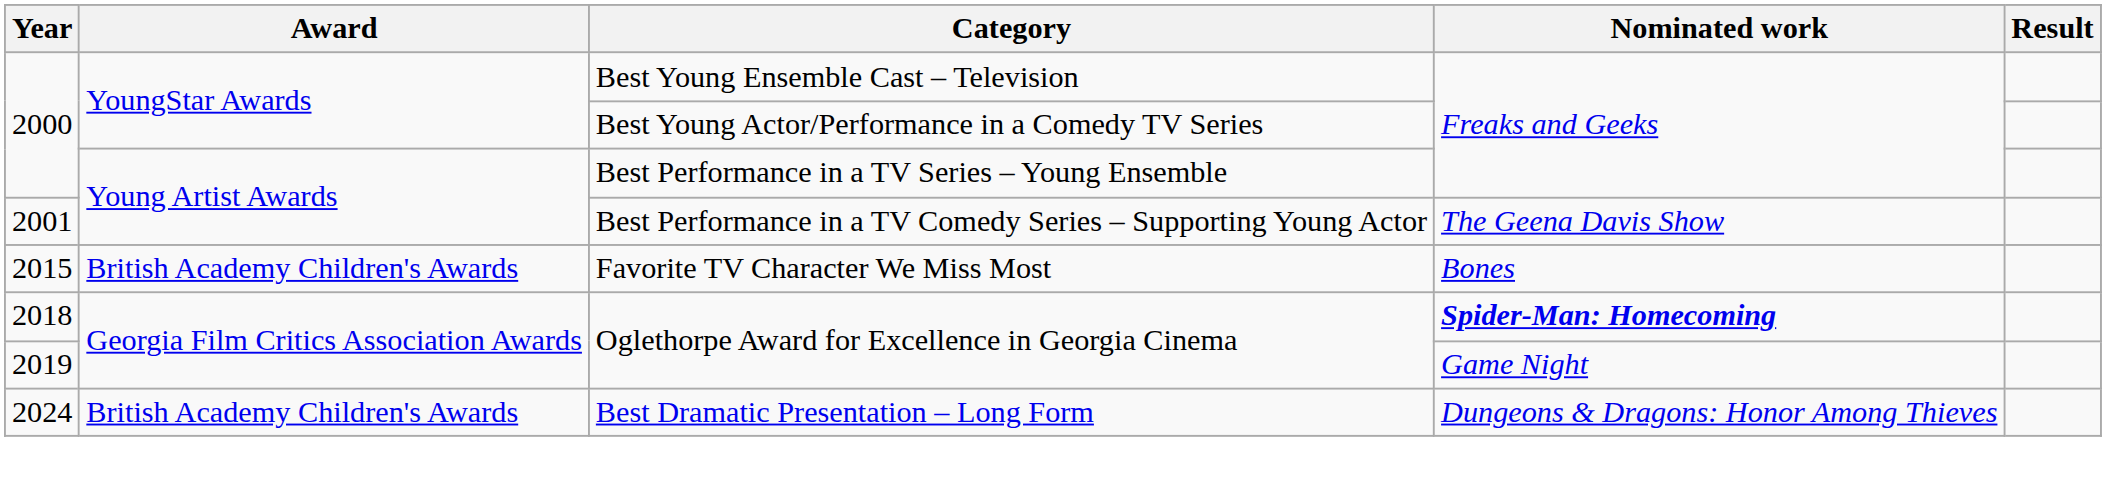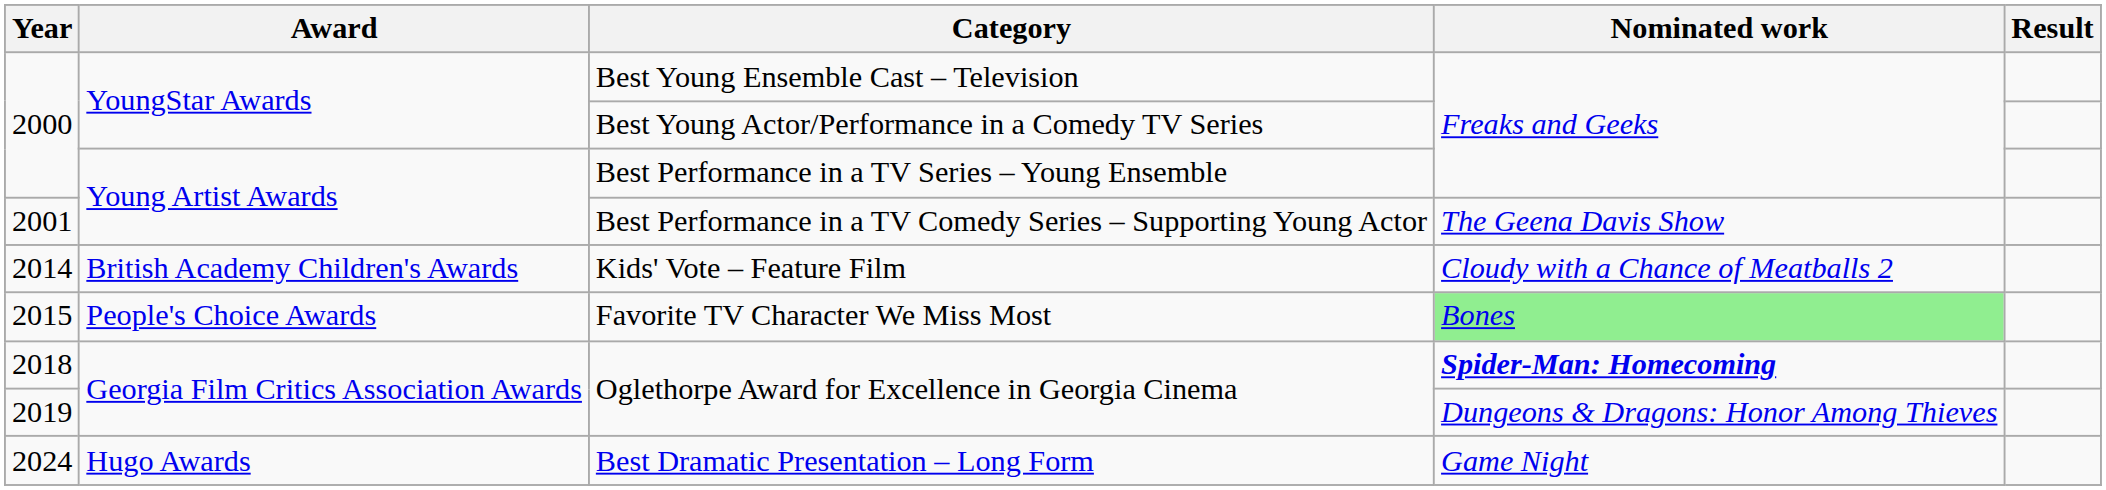+ row: 2014 | British Academy Children's Awards | Kids' Vote – Feature Film | Cloudy with a Chance of Meatballs 2
Favorite TV Character We Miss Most | Award: British Academy Children's Awards -> People's Choice Awards
Favorite TV Character We Miss Most | Nominated work: no background -> lightgreen background
2019 / Oglethorpe Award for Excellence in Georgia Cinema | Nominated work: Game Night -> Dungeons & Dragons: Honor Among Thieves
Best Dramatic Presentation – Long Form | Award: British Academy Children's Awards -> Hugo Awards
Best Dramatic Presentation – Long Form | Nominated work: Dungeons & Dragons: Honor Among Thieves -> Game Night
